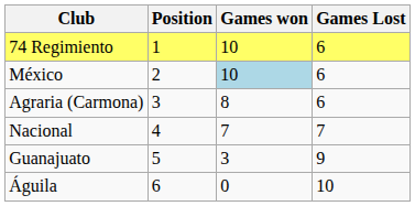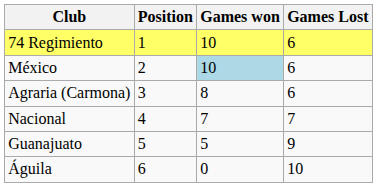Guanajuato | Games won: 3 -> 5
